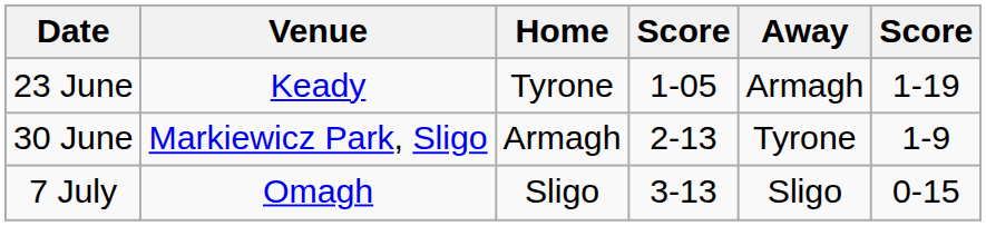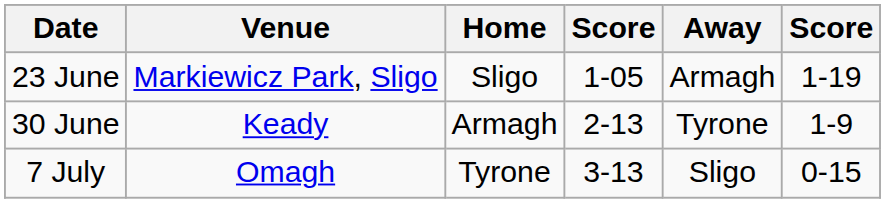23 June | Venue: Keady -> Markiewicz Park, Sligo
23 June | Home: Tyrone -> Sligo
30 June | Venue: Markiewicz Park, Sligo -> Keady
7 July | Home: Sligo -> Tyrone
